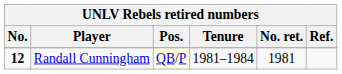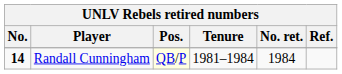Randall Cunningham | No.: 12 -> 14
Randall Cunningham | No. ret.: 1981 -> 1984
